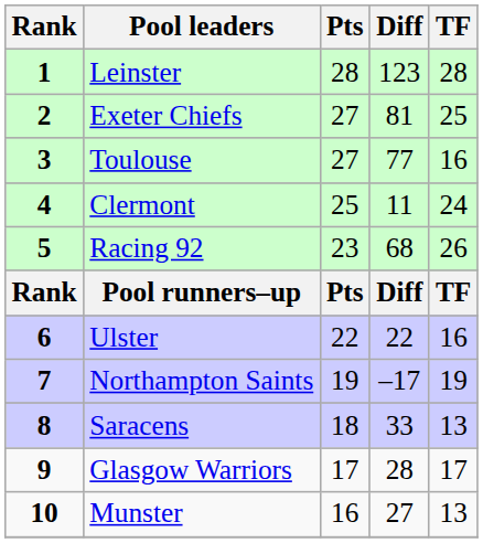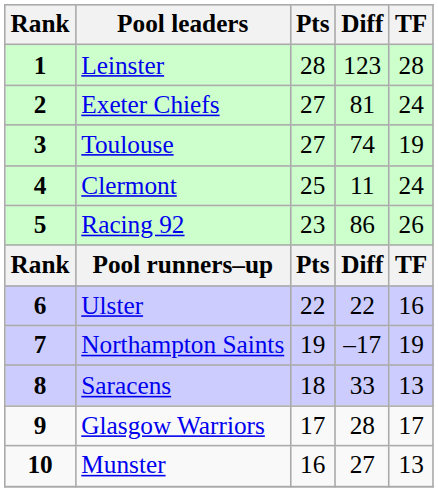Exeter Chiefs | TF: 25 -> 24
Toulouse | Diff: 77 -> 74
Toulouse | TF: 16 -> 19
Racing 92 | Diff: 68 -> 86
